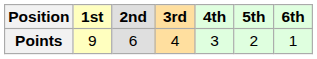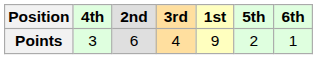columns swapped: 1st <-> 4th
